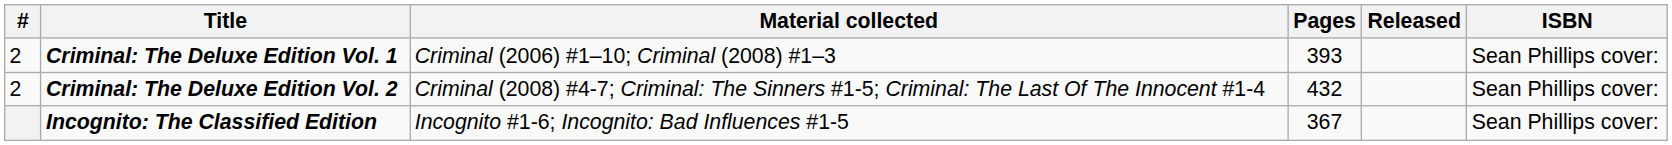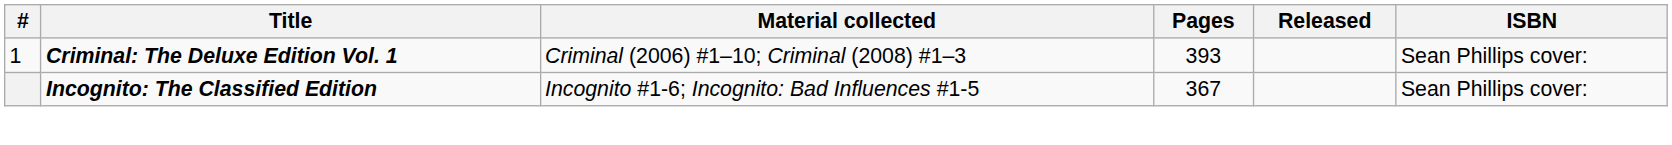Criminal: The Deluxe Edition Vol. 1 | #: 2 -> 1
- row: 2 | Criminal: The Deluxe Edition Vol. 2 | Criminal (2008) #4-7; Criminal: The Sinners #1-5; Criminal: The Last Of The Innocent #1-4 | 432 | Sean Phillips cover:
